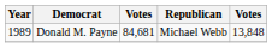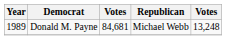Donald M. Payne | column 5: 13,848 -> 13,248
